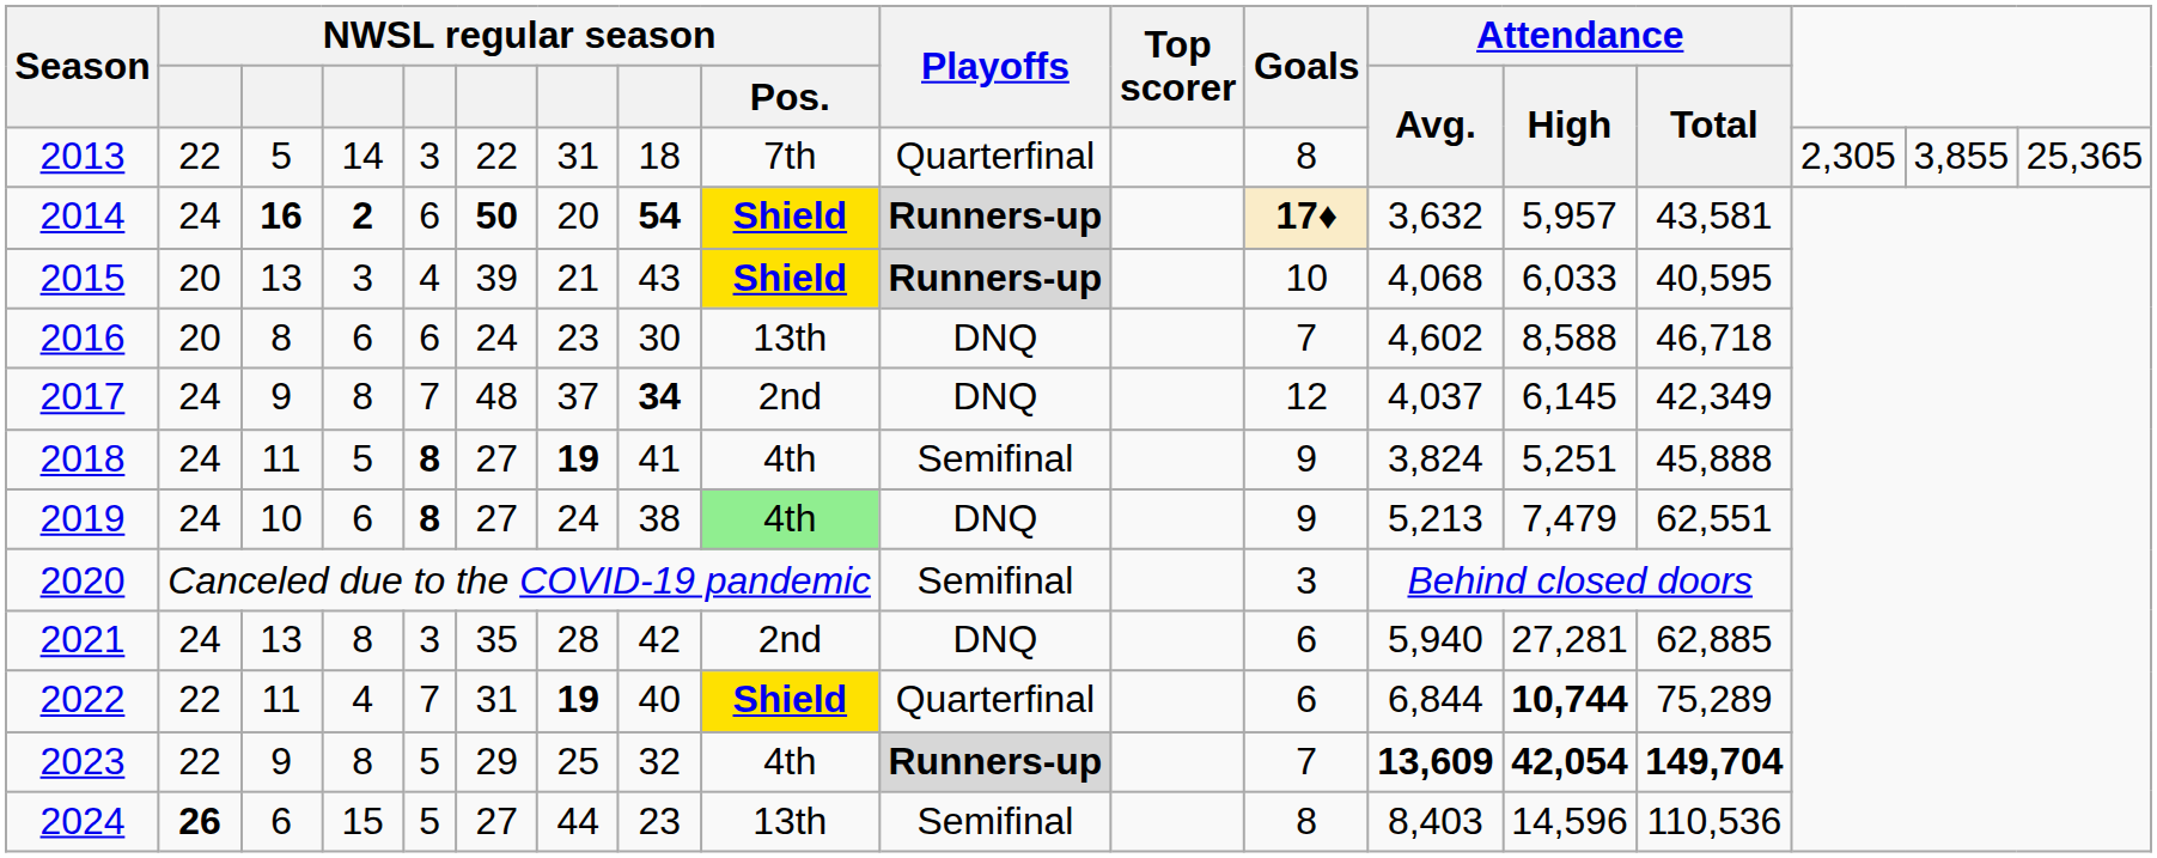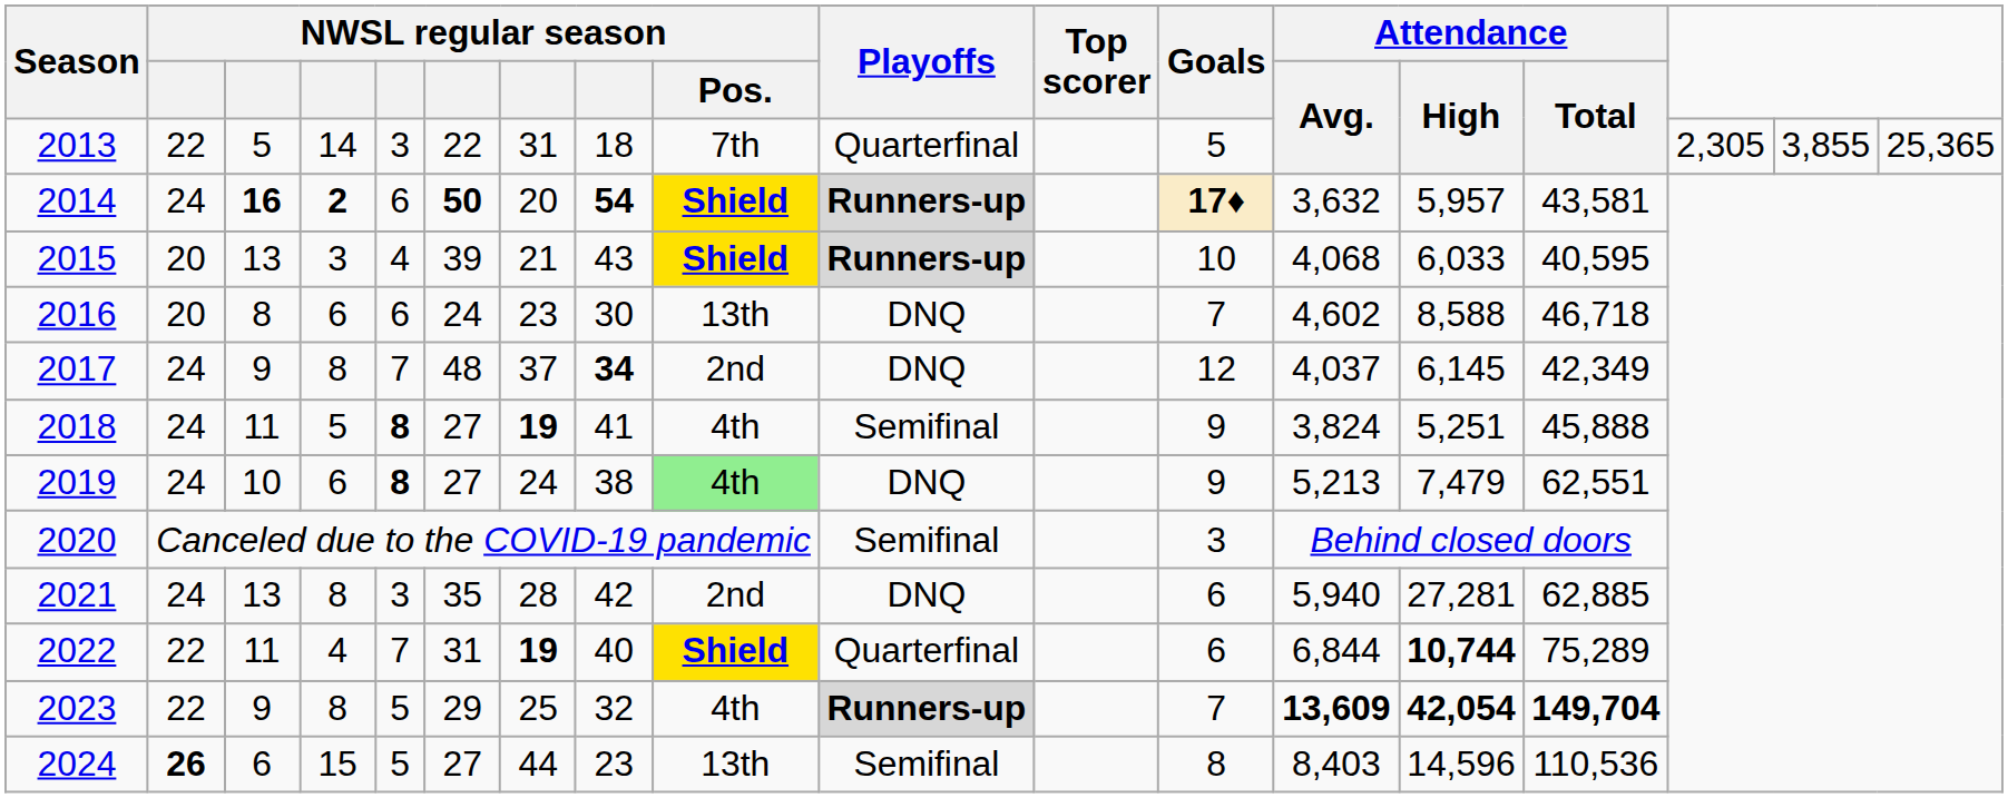2013 | Goals: 8 -> 5
